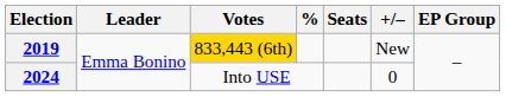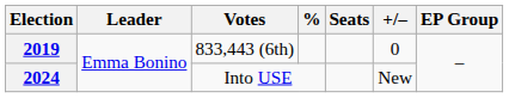2019 | Votes: gold background -> no background
2019 | +/–: New -> 0
2024 | +/–: 0 -> New
